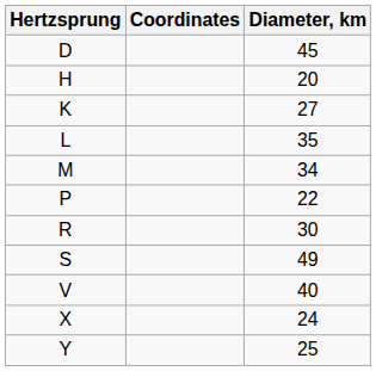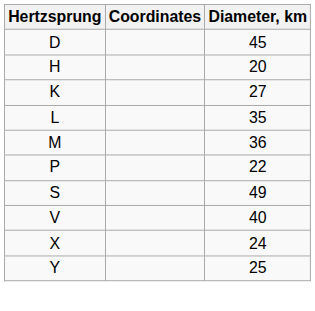M | Diameter, km: 34 -> 36
- row: R | 30
